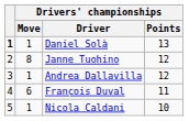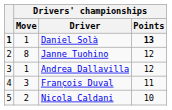Daniel Solà | Drivers' championships / Points: normal -> bold
François Duval | Drivers' championships / Move: 6 -> 3
Nicola Caldani | Drivers' championships / Move: 1 -> 2
